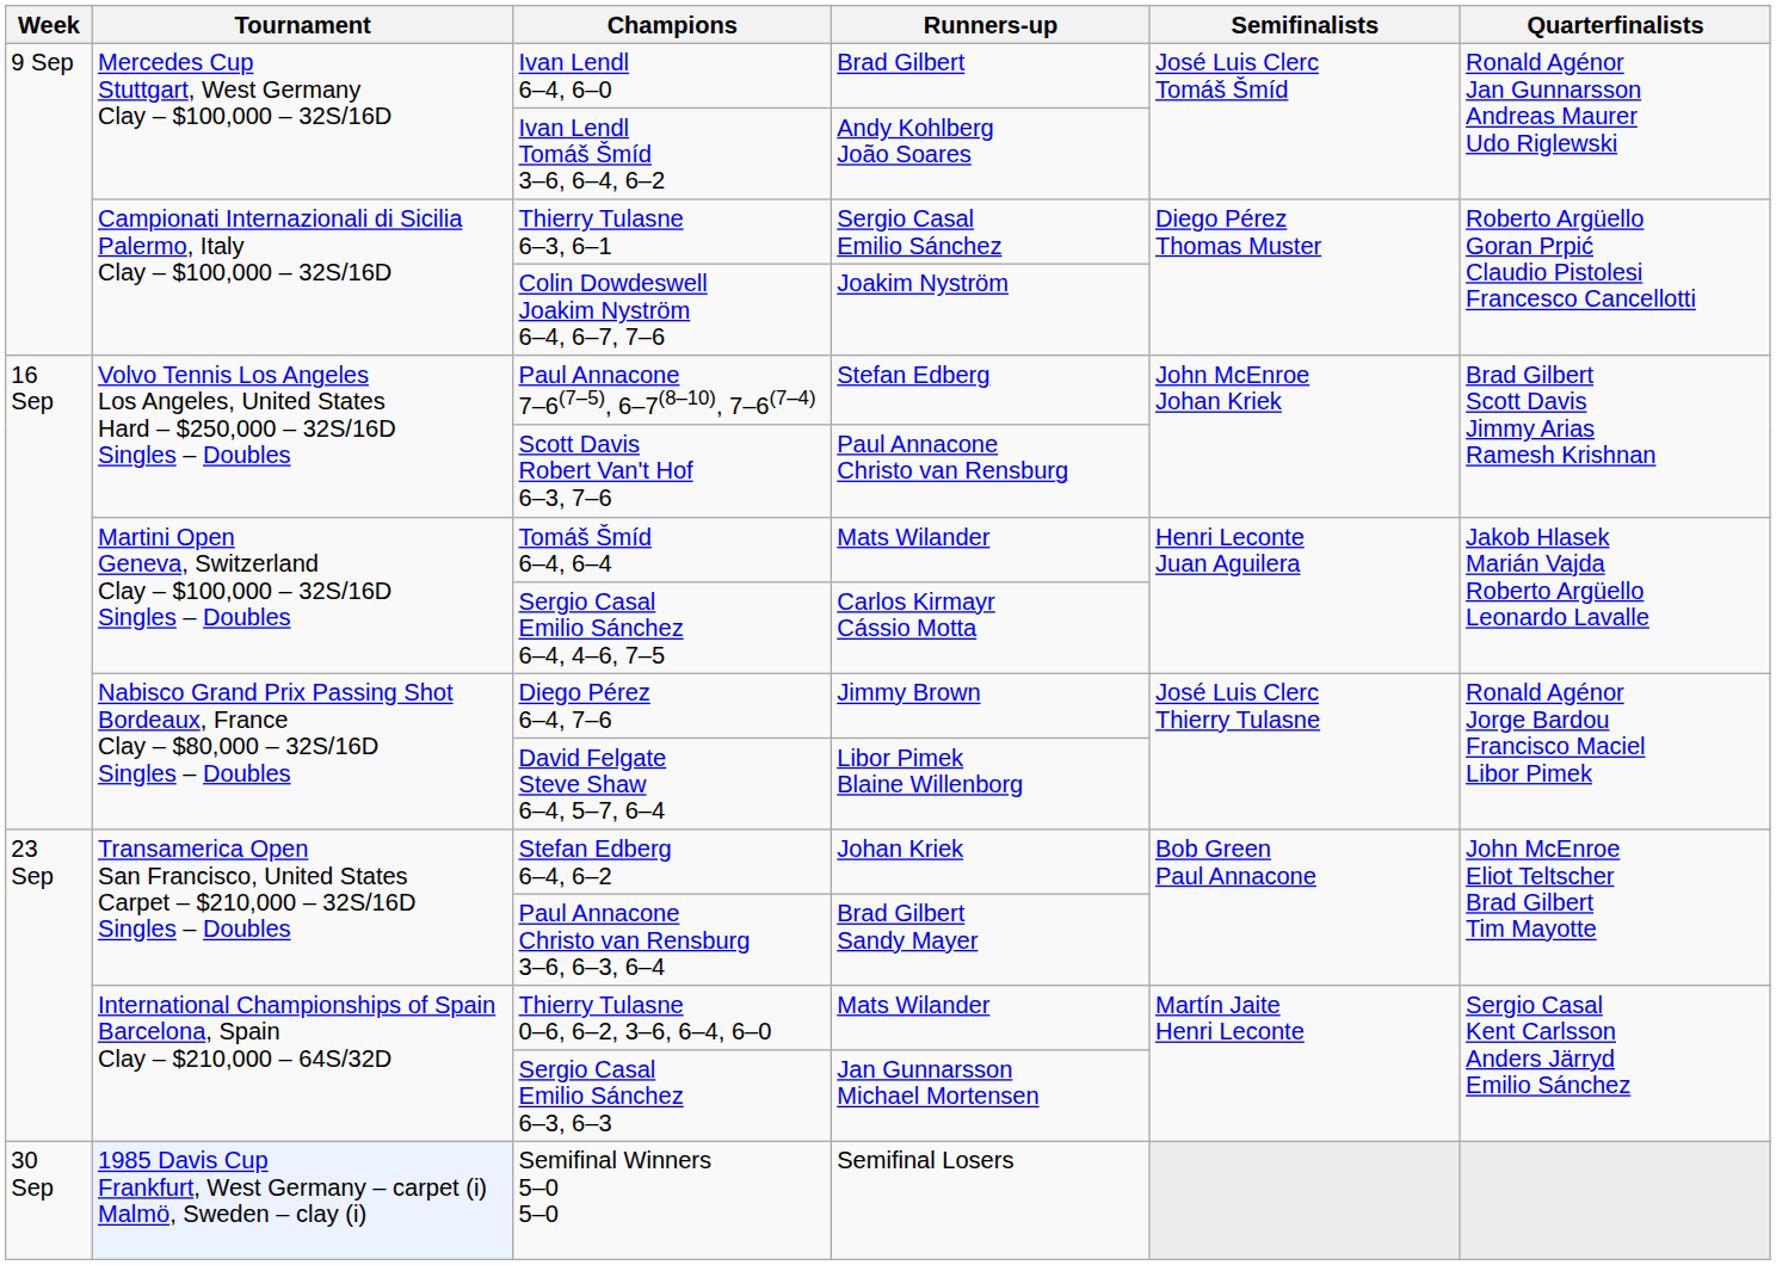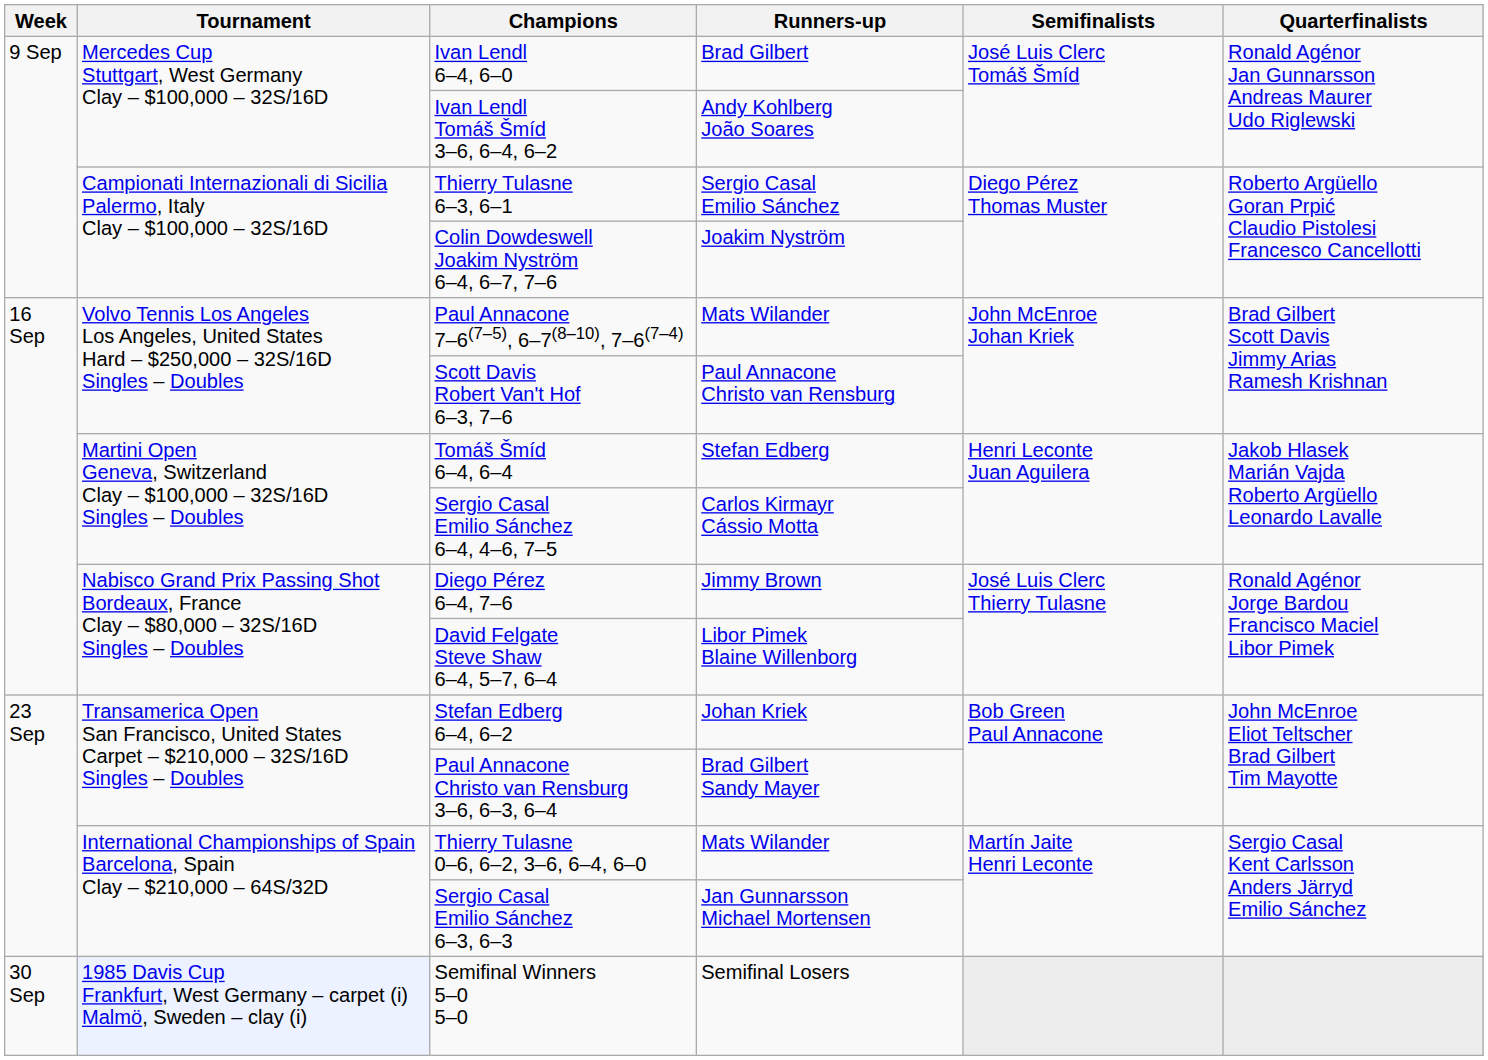Paul Annacone 7–6(7–5), 6–7(8–10), 7–6(7–4) | Runners-up: Stefan Edberg -> Mats Wilander
Tomáš Šmíd 6–4, 6–4 | Runners-up: Mats Wilander -> Stefan Edberg
